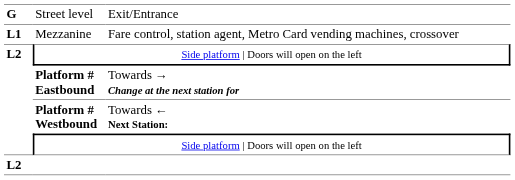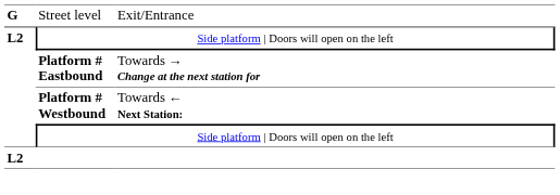- row: L1 | Mezzanine | Fare control, station agent, Metro Card vending machines, crossover
